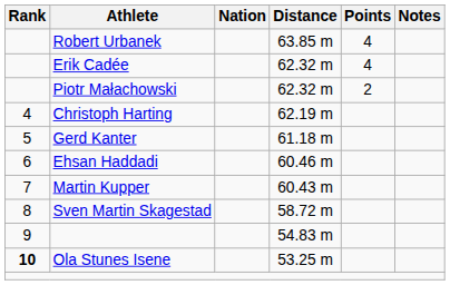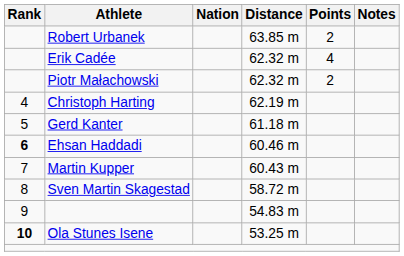Robert Urbanek | Points: 4 -> 2
Ehsan Haddadi | Rank: normal -> bold
